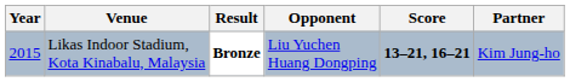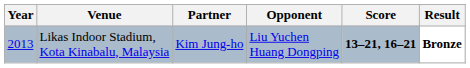columns swapped: Partner <-> Result
Likas Indoor Stadium, Kota Kinabalu, Malaysia | Year: 2015 -> 2013
